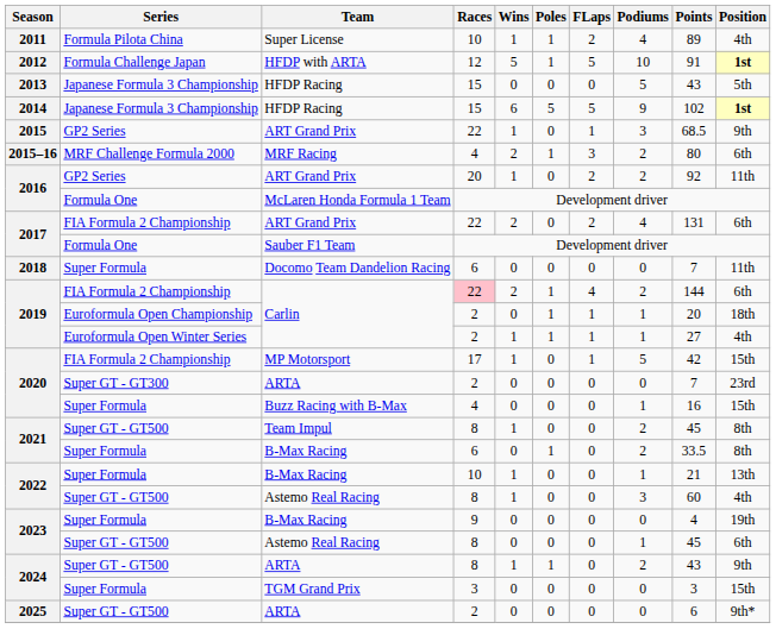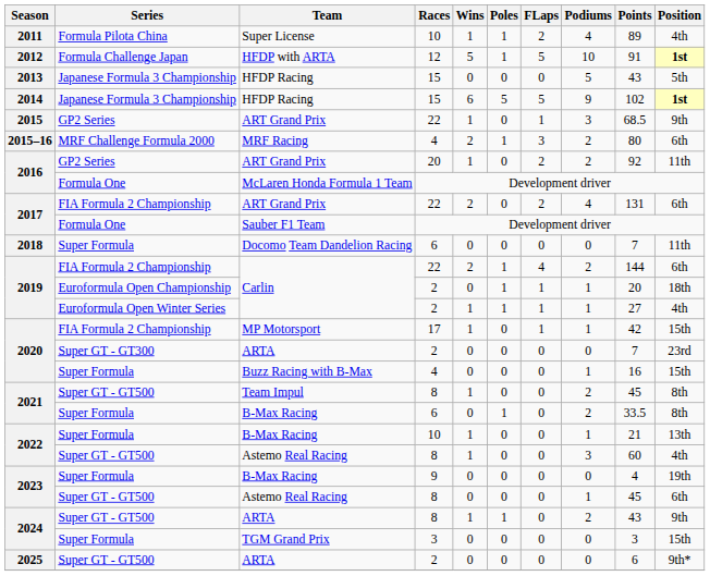2019 / FIA Formula 2 Championship | Races: pink background -> no background
2020 / FIA Formula 2 Championship | Podiums: 5 -> 1
